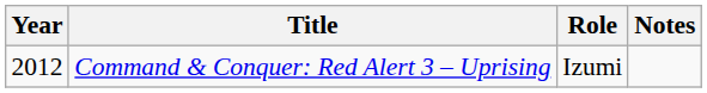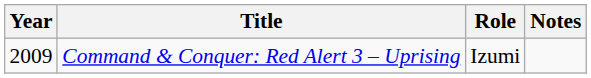Command & Conquer: Red Alert 3 – Uprising | Year: 2012 -> 2009
